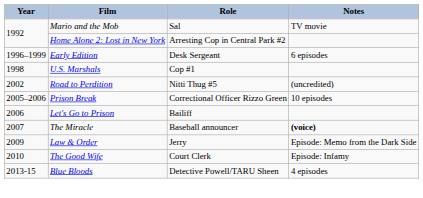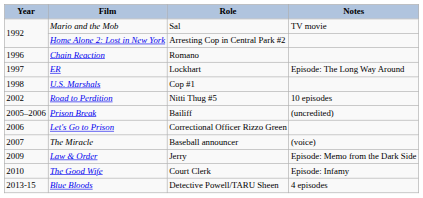+ row: 1996 | Chain Reaction | Romano
+ row: 1997 | ER | Lockhart | Episode: The Long Way Around
- row: 1996–1999 | Early Edition | Desk Sergeant | 6 episodes
Road to Perdition | Notes: (uncredited) -> 10 episodes
Prison Break | Role: Correctional Officer Rizzo Green -> Bailiff
Prison Break | Notes: 10 episodes -> (uncredited)
Let's Go to Prison | Role: Bailiff -> Correctional Officer Rizzo Green
The Miracle | Notes: bold -> normal
